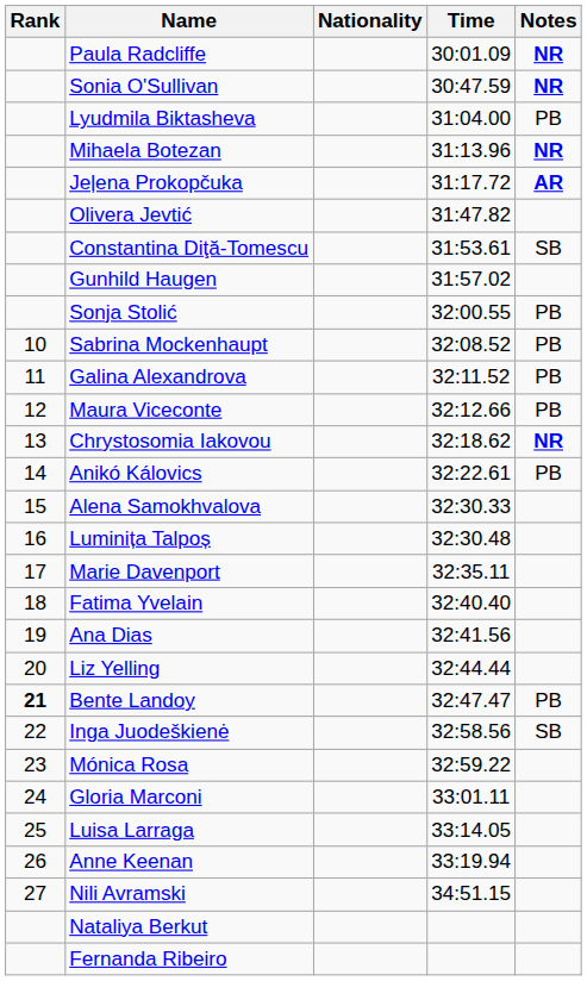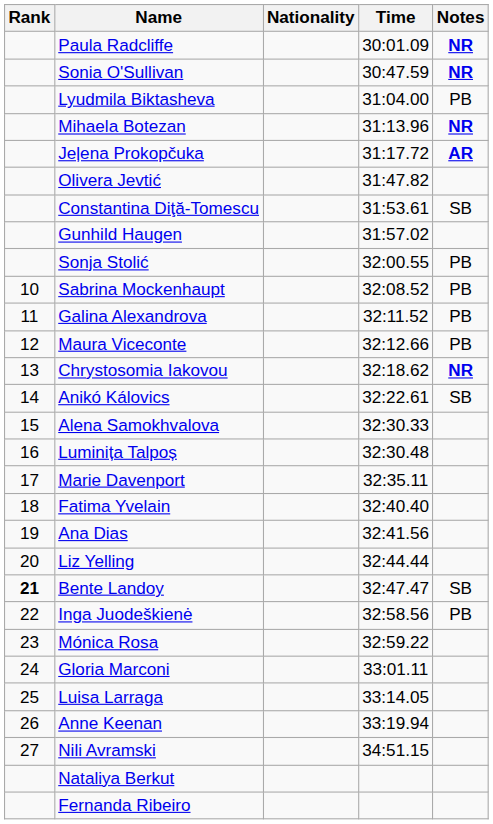Anikó Kálovics | Notes: PB -> SB
Bente Landoy | Notes: PB -> SB
Inga Juodeškienė | Notes: SB -> PB
